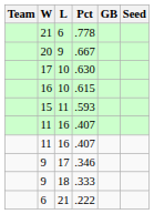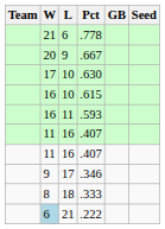.593 | W: 15 -> 16
.333 | W: 9 -> 8
.222 | W: no background -> lightblue background
